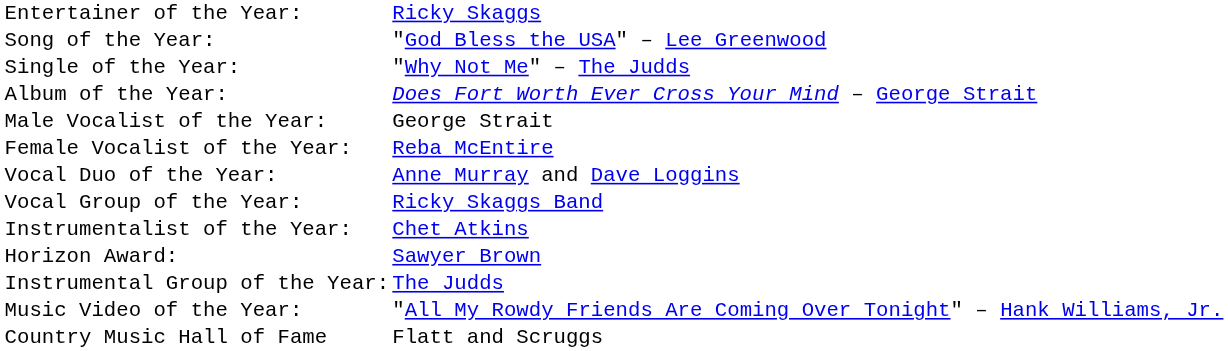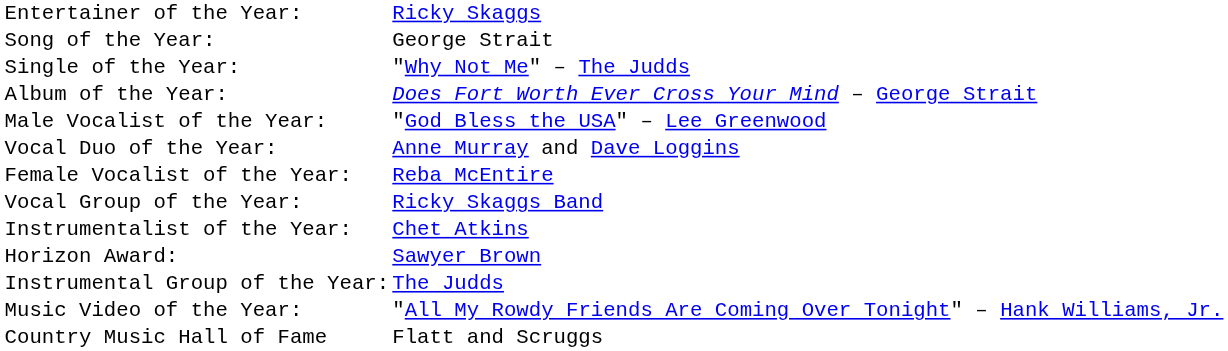Song of the Year: | column 2: "God Bless the USA" – Lee Greenwood -> George Strait
Male Vocalist of the Year: | column 2: George Strait -> "God Bless the USA" – Lee Greenwood
rows swapped: Female Vocalist of the Year: <-> Vocal Duo of the Year:
